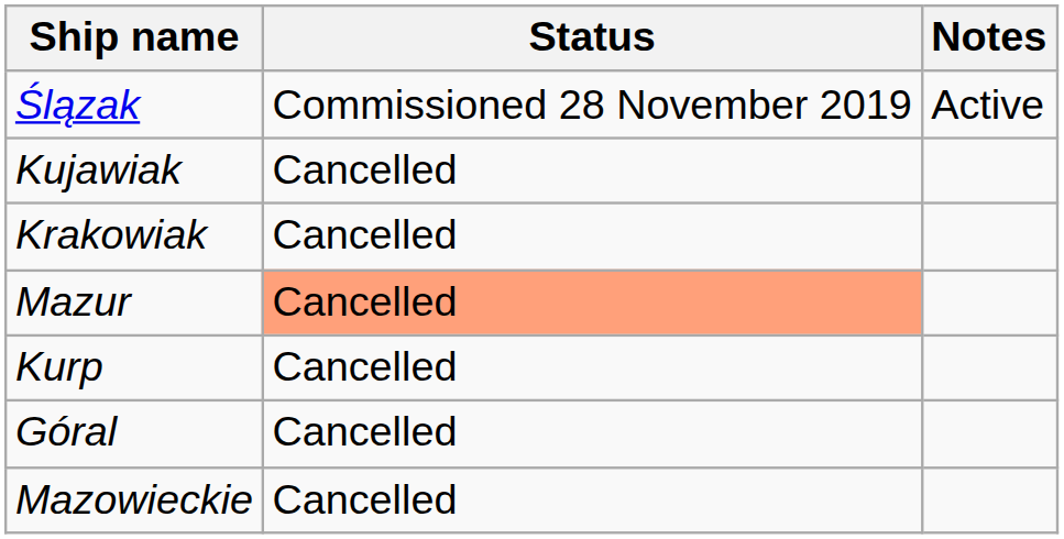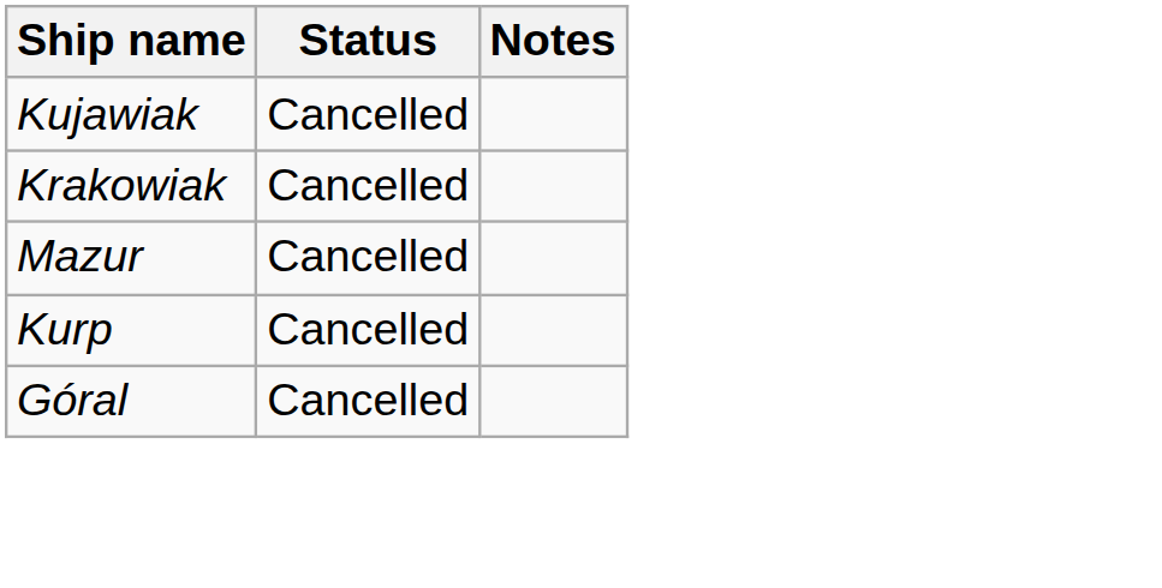- row: Ślązak | Commissioned 28 November 2019 | Active
Mazur | Status: lightsalmon background -> no background
- row: Mazowieckie | Cancelled
